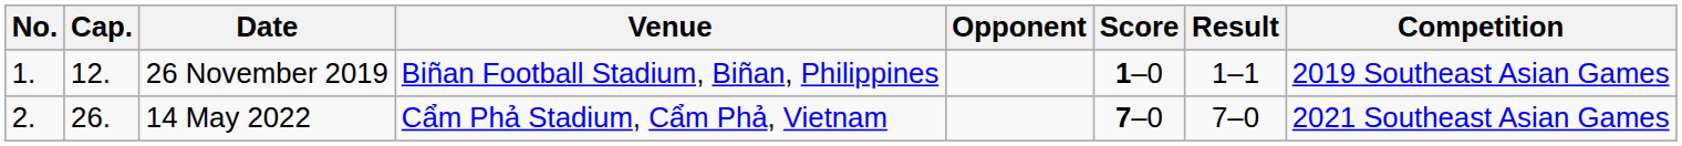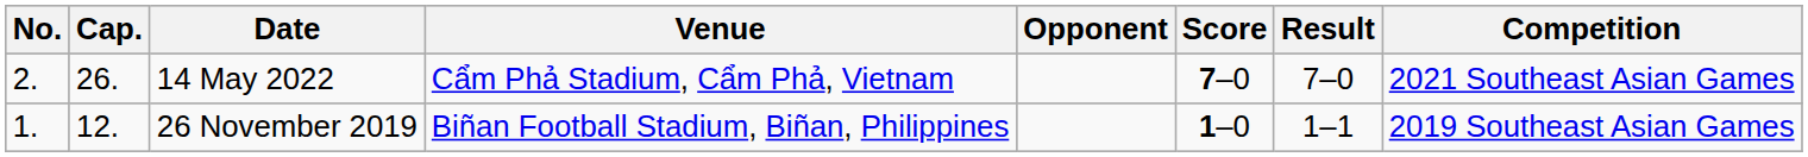rows swapped: 26 November 2019 <-> 14 May 2022
